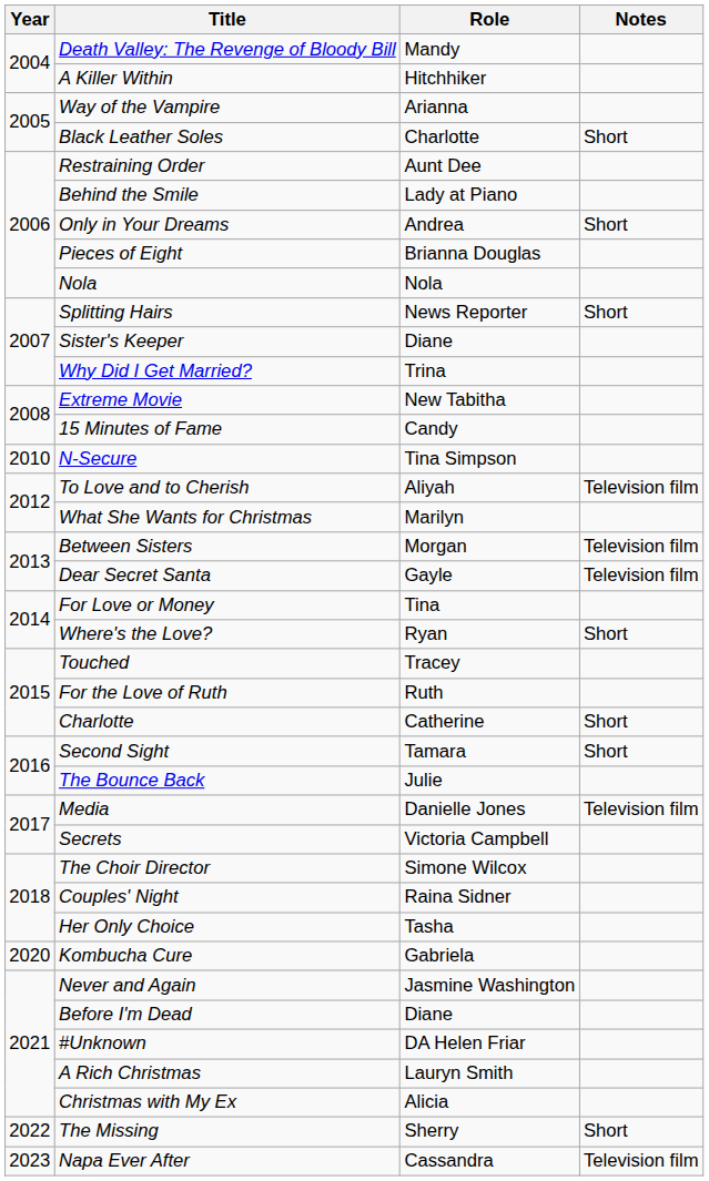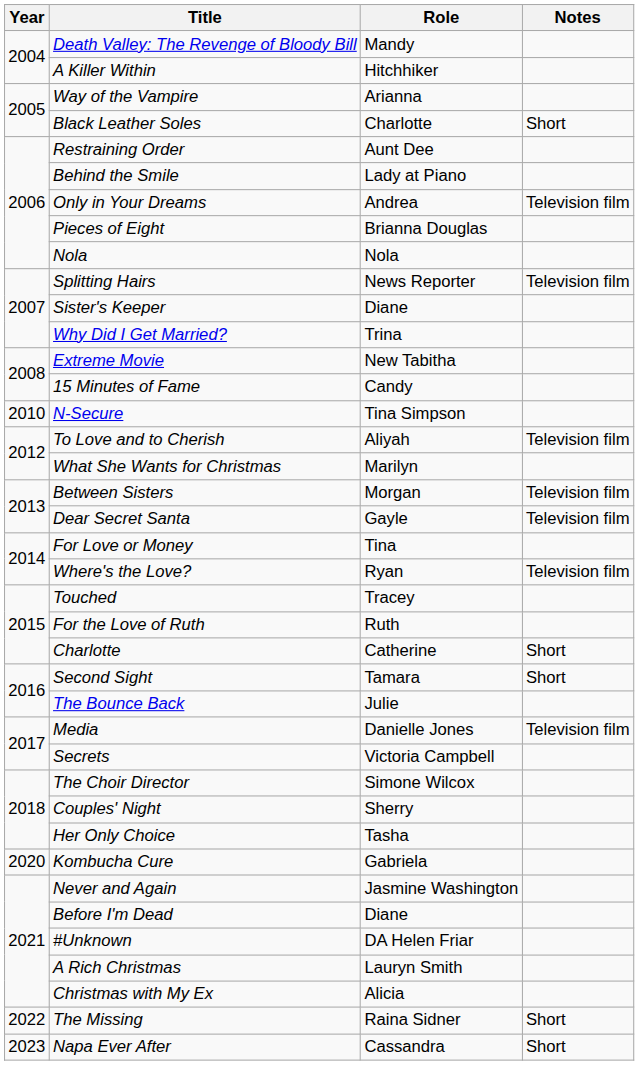Only in Your Dreams | Notes: Short -> Television film
Splitting Hairs | Notes: Short -> Television film
Where's the Love? | Notes: Short -> Television film
Couples' Night | Role: Raina Sidner -> Sherry
The Missing | Role: Sherry -> Raina Sidner
Napa Ever After | Notes: Television film -> Short
